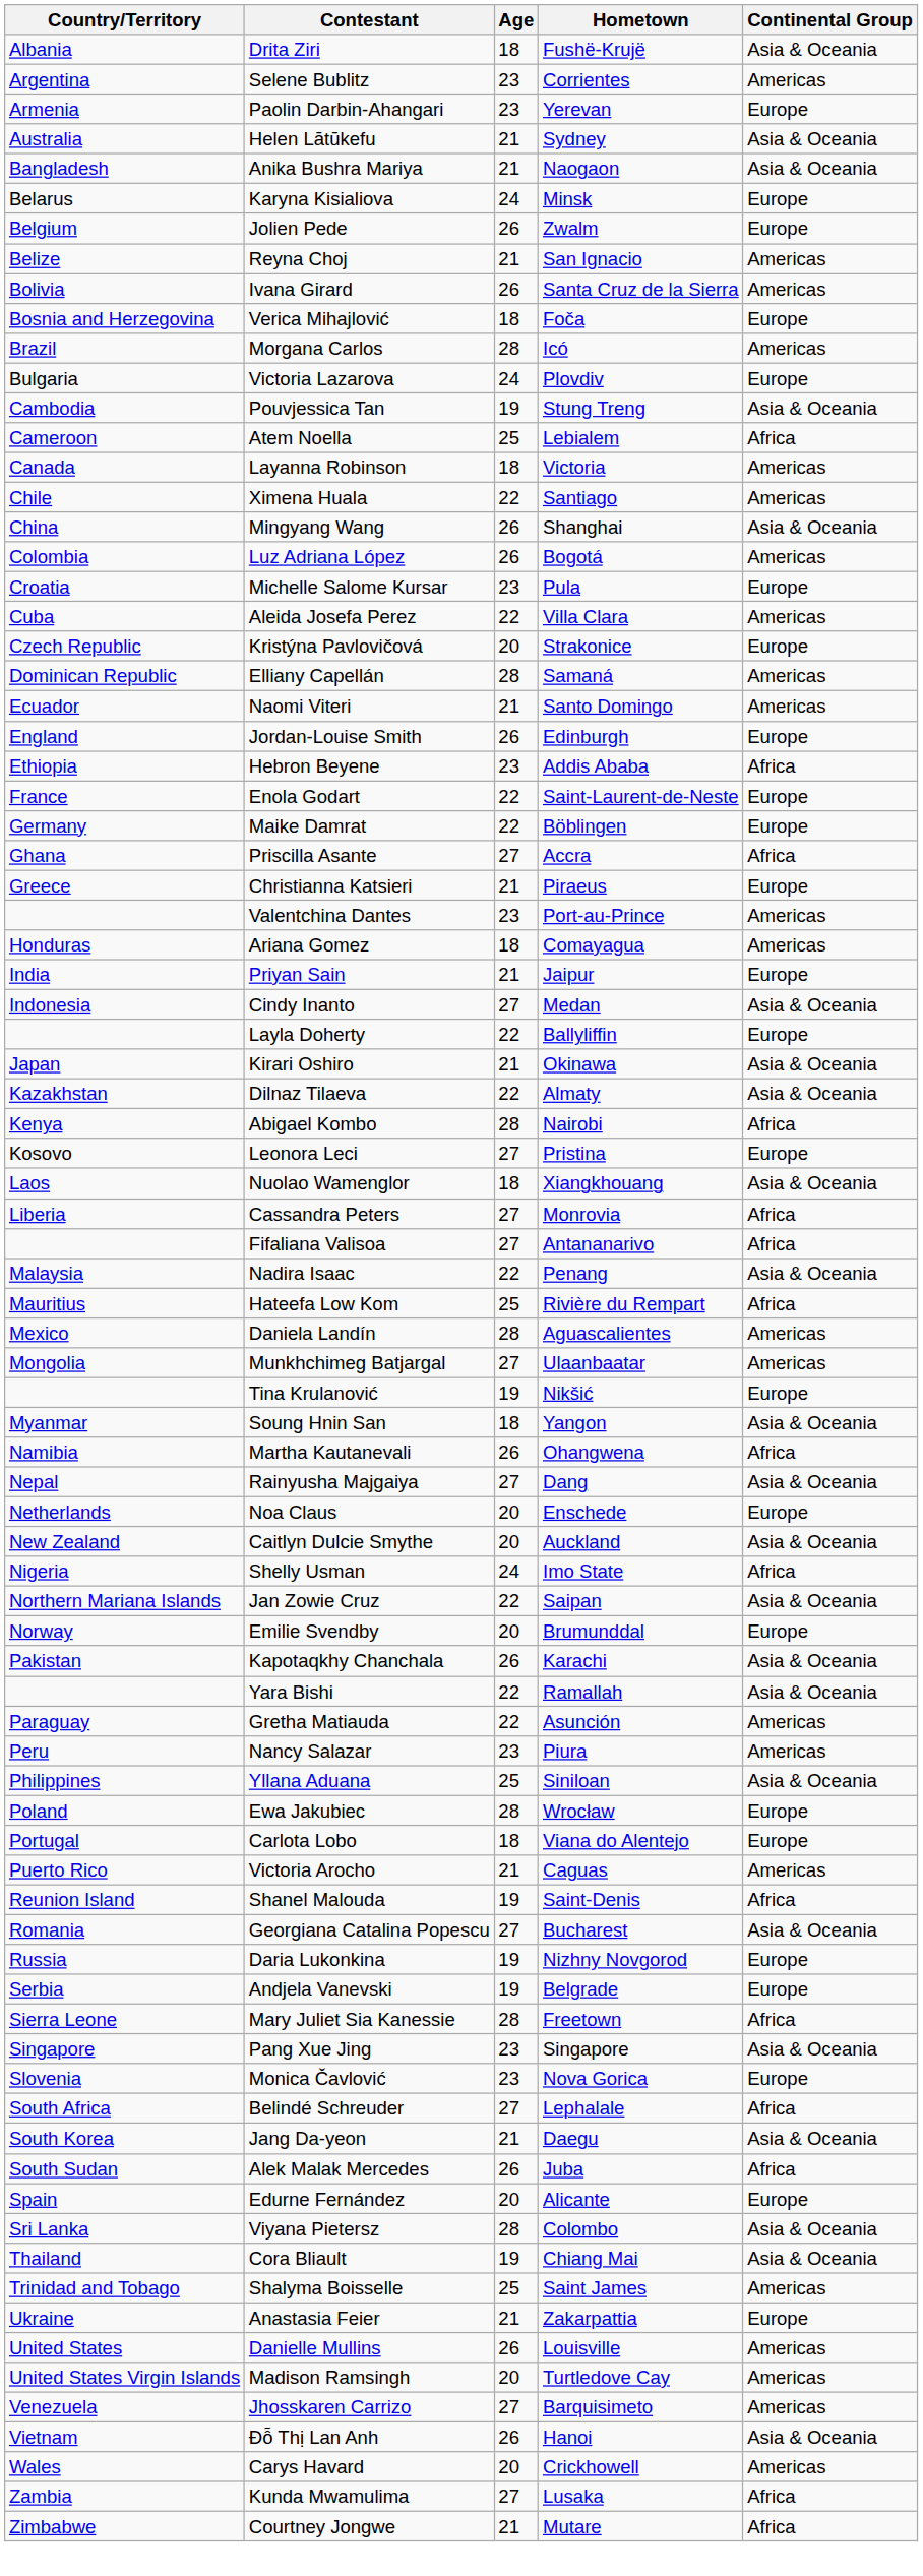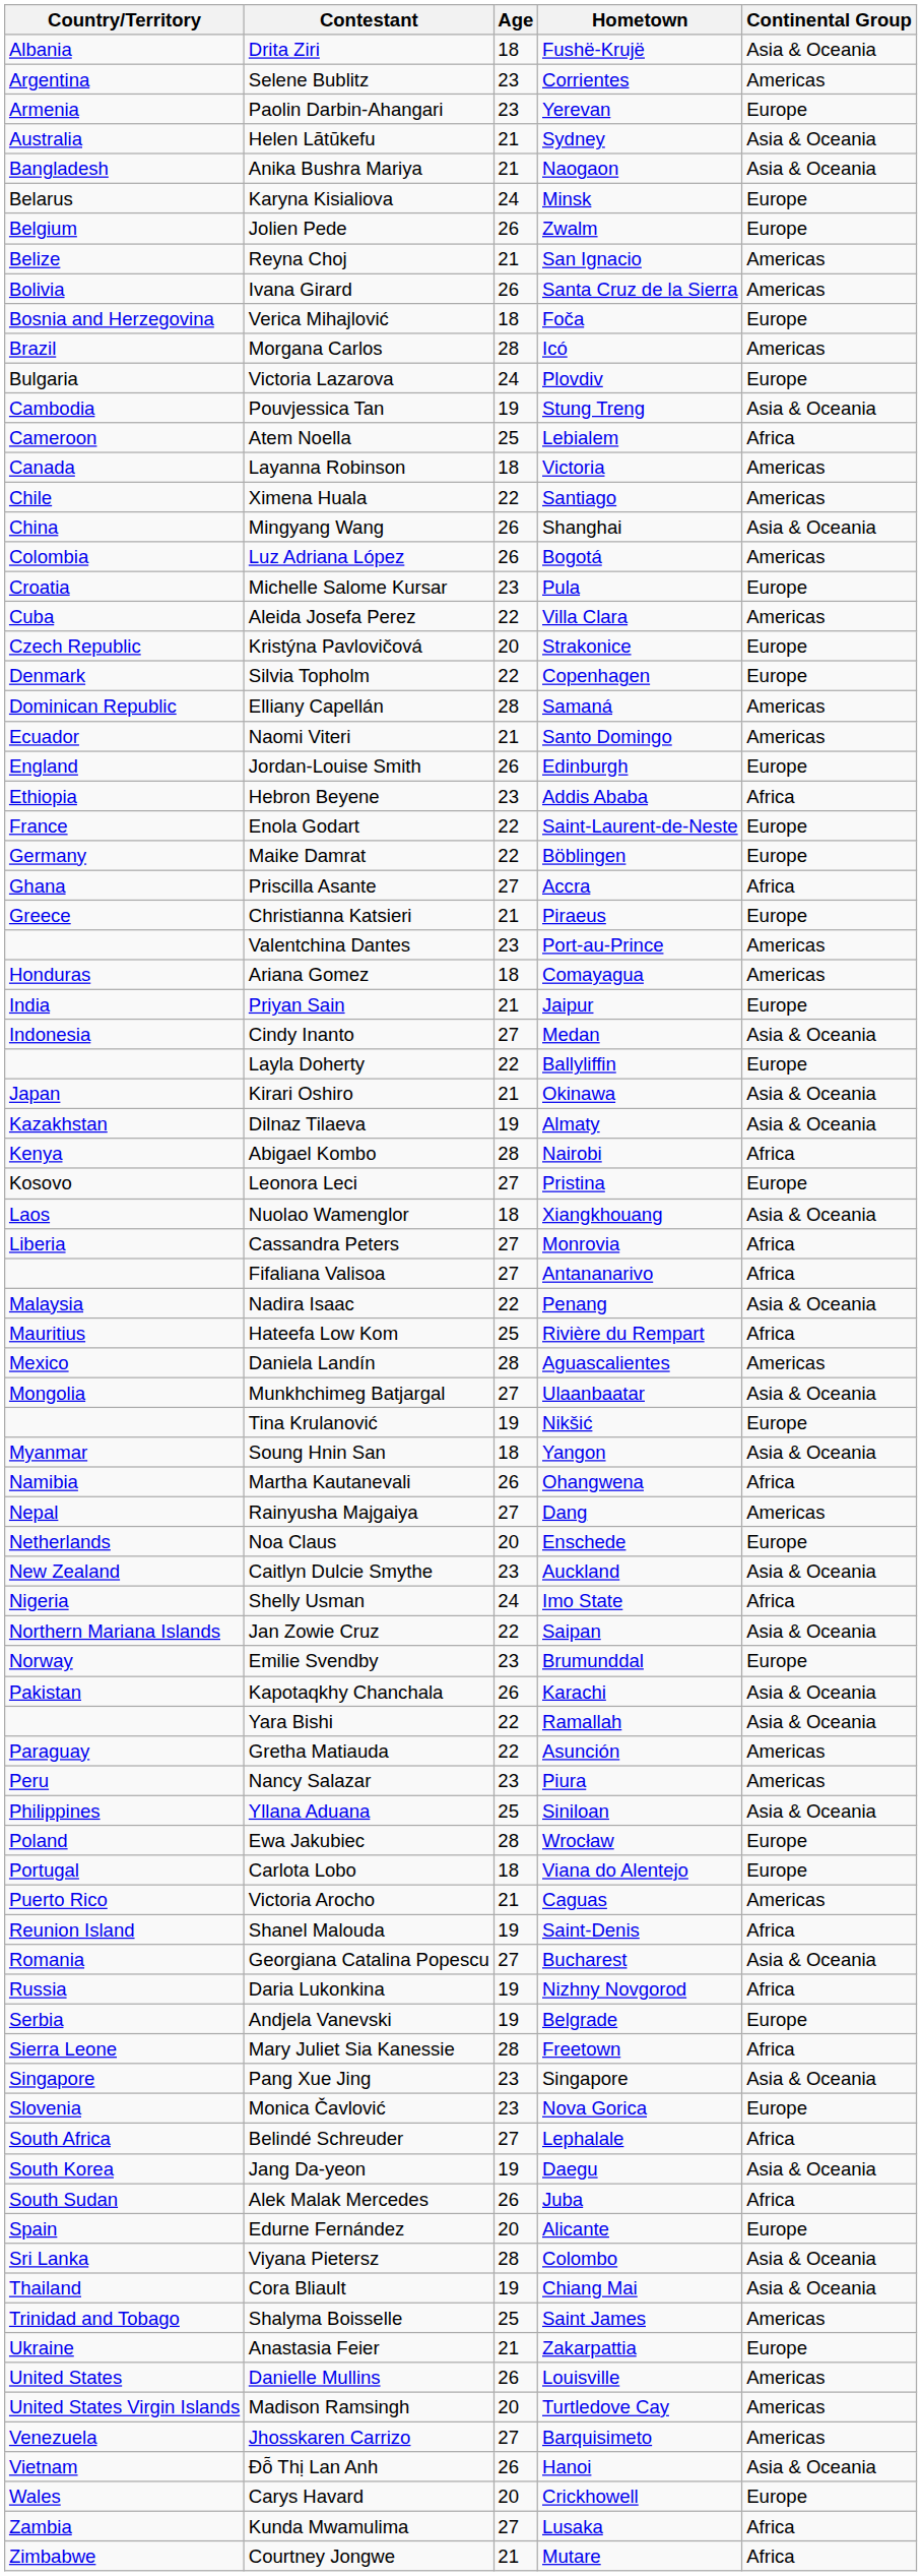+ row: Denmark | Silvia Topholm | 22 | Copenhagen | Europe
Dilnaz Tilaeva | Age: 22 -> 19
Munkhchimeg Batjargal | Continental Group: Americas -> Asia & Oceania
Rainyusha Majgaiya | Continental Group: Asia & Oceania -> Americas
Caitlyn Dulcie Smythe | Age: 20 -> 23
Emilie Svendby | Age: 20 -> 23
Daria Lukonkina | Continental Group: Europe -> Africa
Jang Da-yeon | Age: 21 -> 19
Carys Havard | Continental Group: Americas -> Europe
